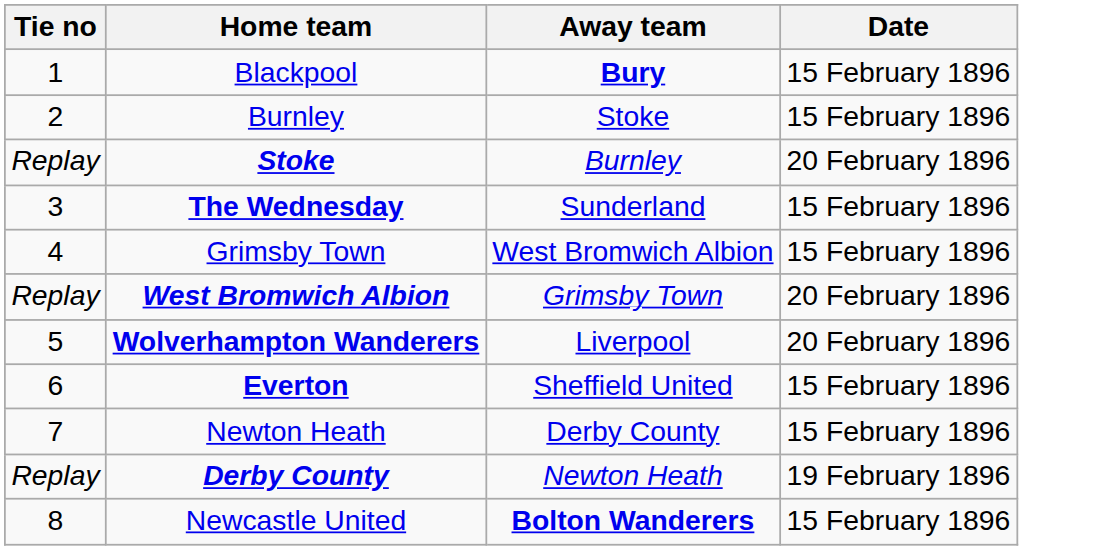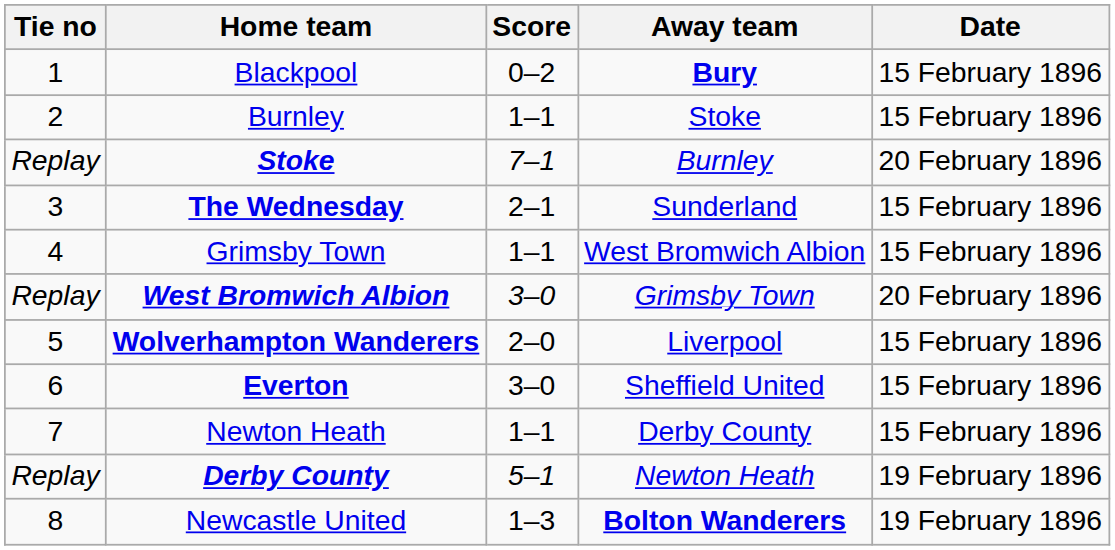+ column: Score | 0–2 | 1–1 | 7–1 | 2–1 | 1–1 | 3–0 | 2–0 | 3–0 | 1–1 | 5–1 | 1–3
Wolverhampton Wanderers | Date: 20 February 1896 -> 15 February 1896
Newcastle United | Date: 15 February 1896 -> 19 February 1896
